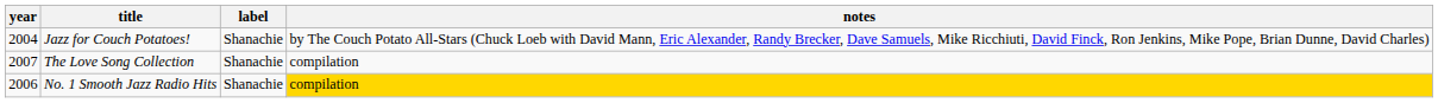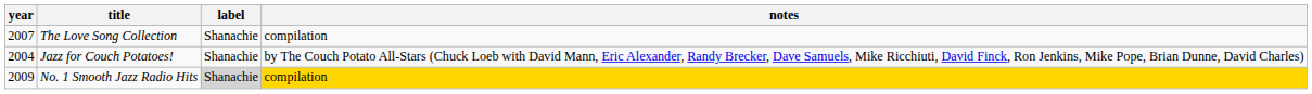rows swapped: Jazz for Couch Potatoes! <-> The Love Song Collection
No. 1 Smooth Jazz Radio Hits | year: 2006 -> 2009
No. 1 Smooth Jazz Radio Hits | label: no background -> lightgrey background
